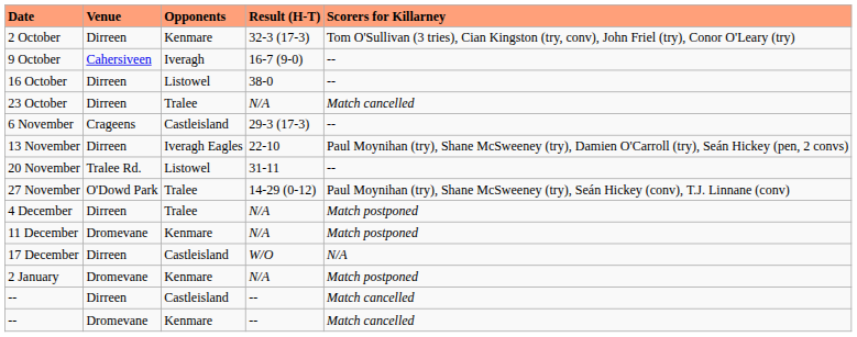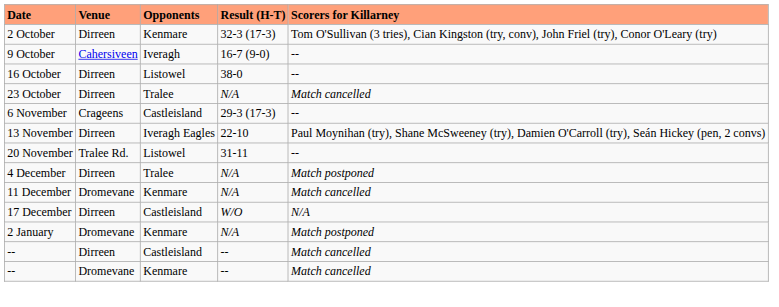- row: 27 November | O'Dowd Park | Tralee | 14-29 (0-12) | Paul Moynihan (try), Shane McSweeney (try), Seán Hickey (conv), T.J. Linnane (conv)
11 December | Scorers for Killarney: Match postponed -> Match cancelled
